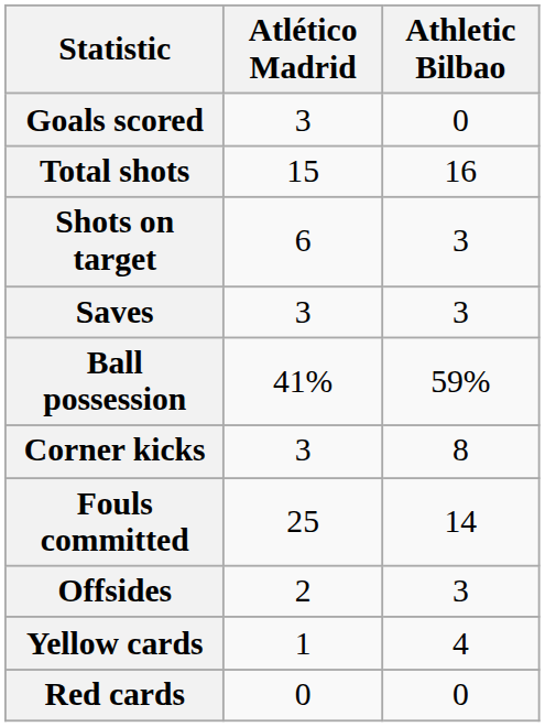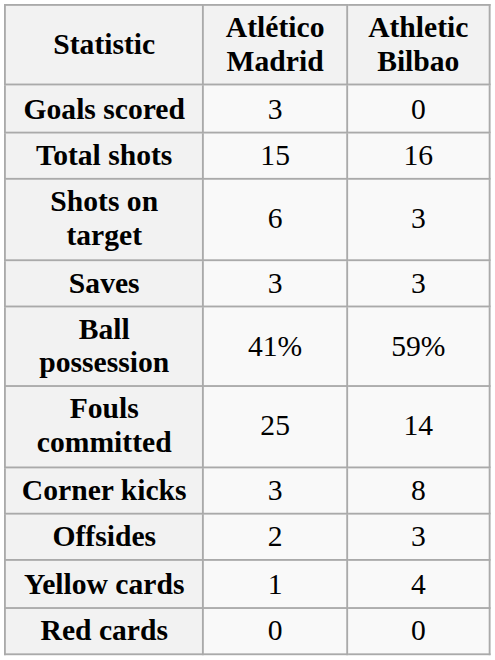rows swapped: Corner kicks <-> Fouls committed
